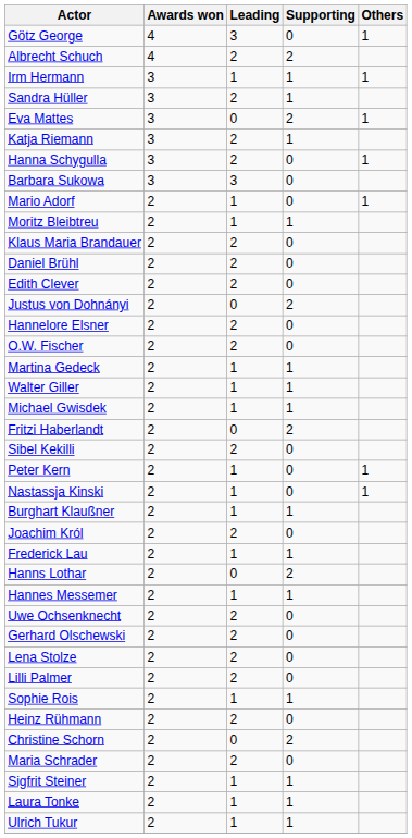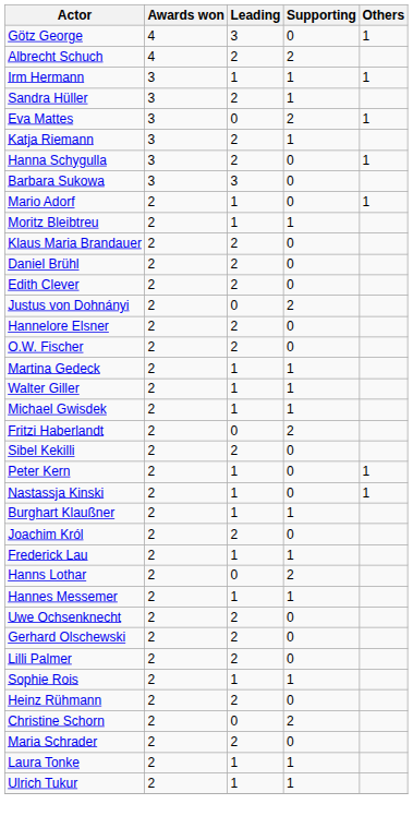- row: Lena Stolze | 2 | 2 | 0
- row: Sigfrit Steiner | 2 | 1 | 1
